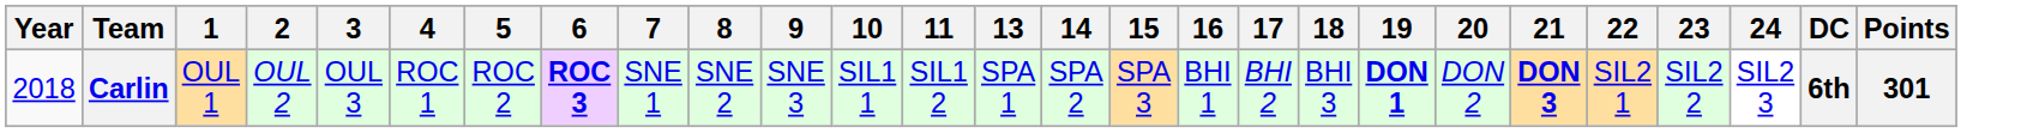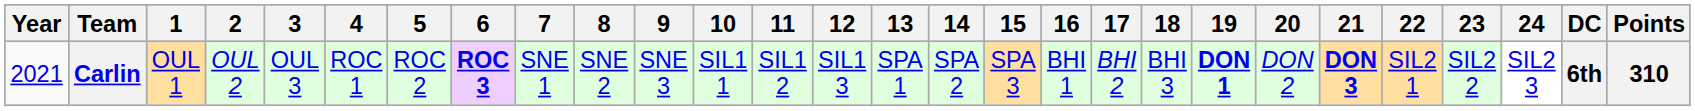+ column: 12 | SIL1 3
Carlin | Year: 2018 -> 2021
Carlin | Points: 301 -> 310
